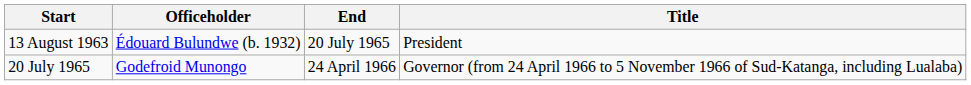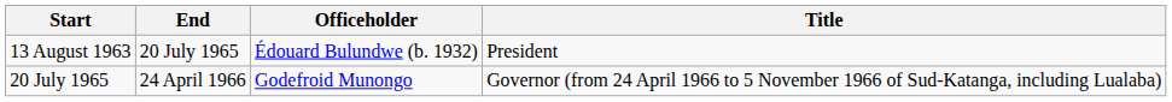columns swapped: End <-> Officeholder
